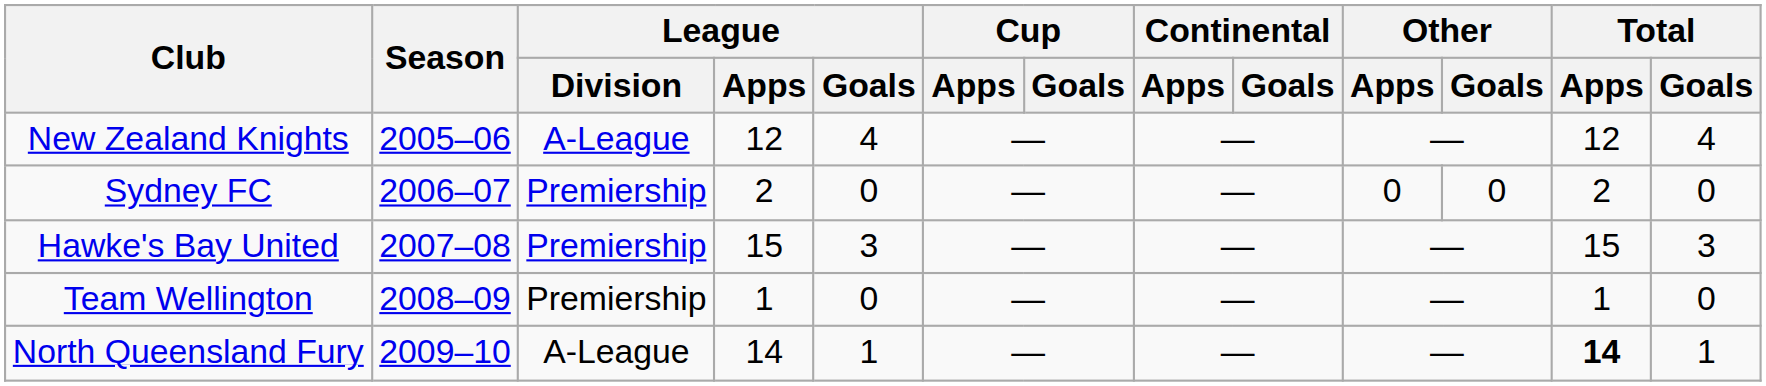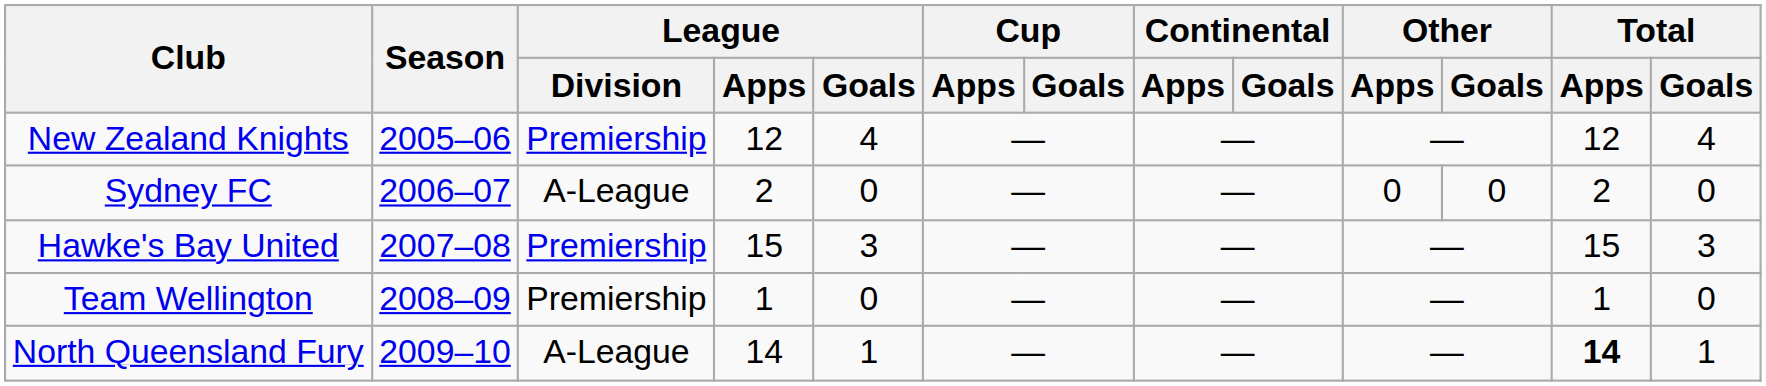New Zealand Knights | League / Division: A-League -> Premiership
Sydney FC | League / Division: Premiership -> A-League
